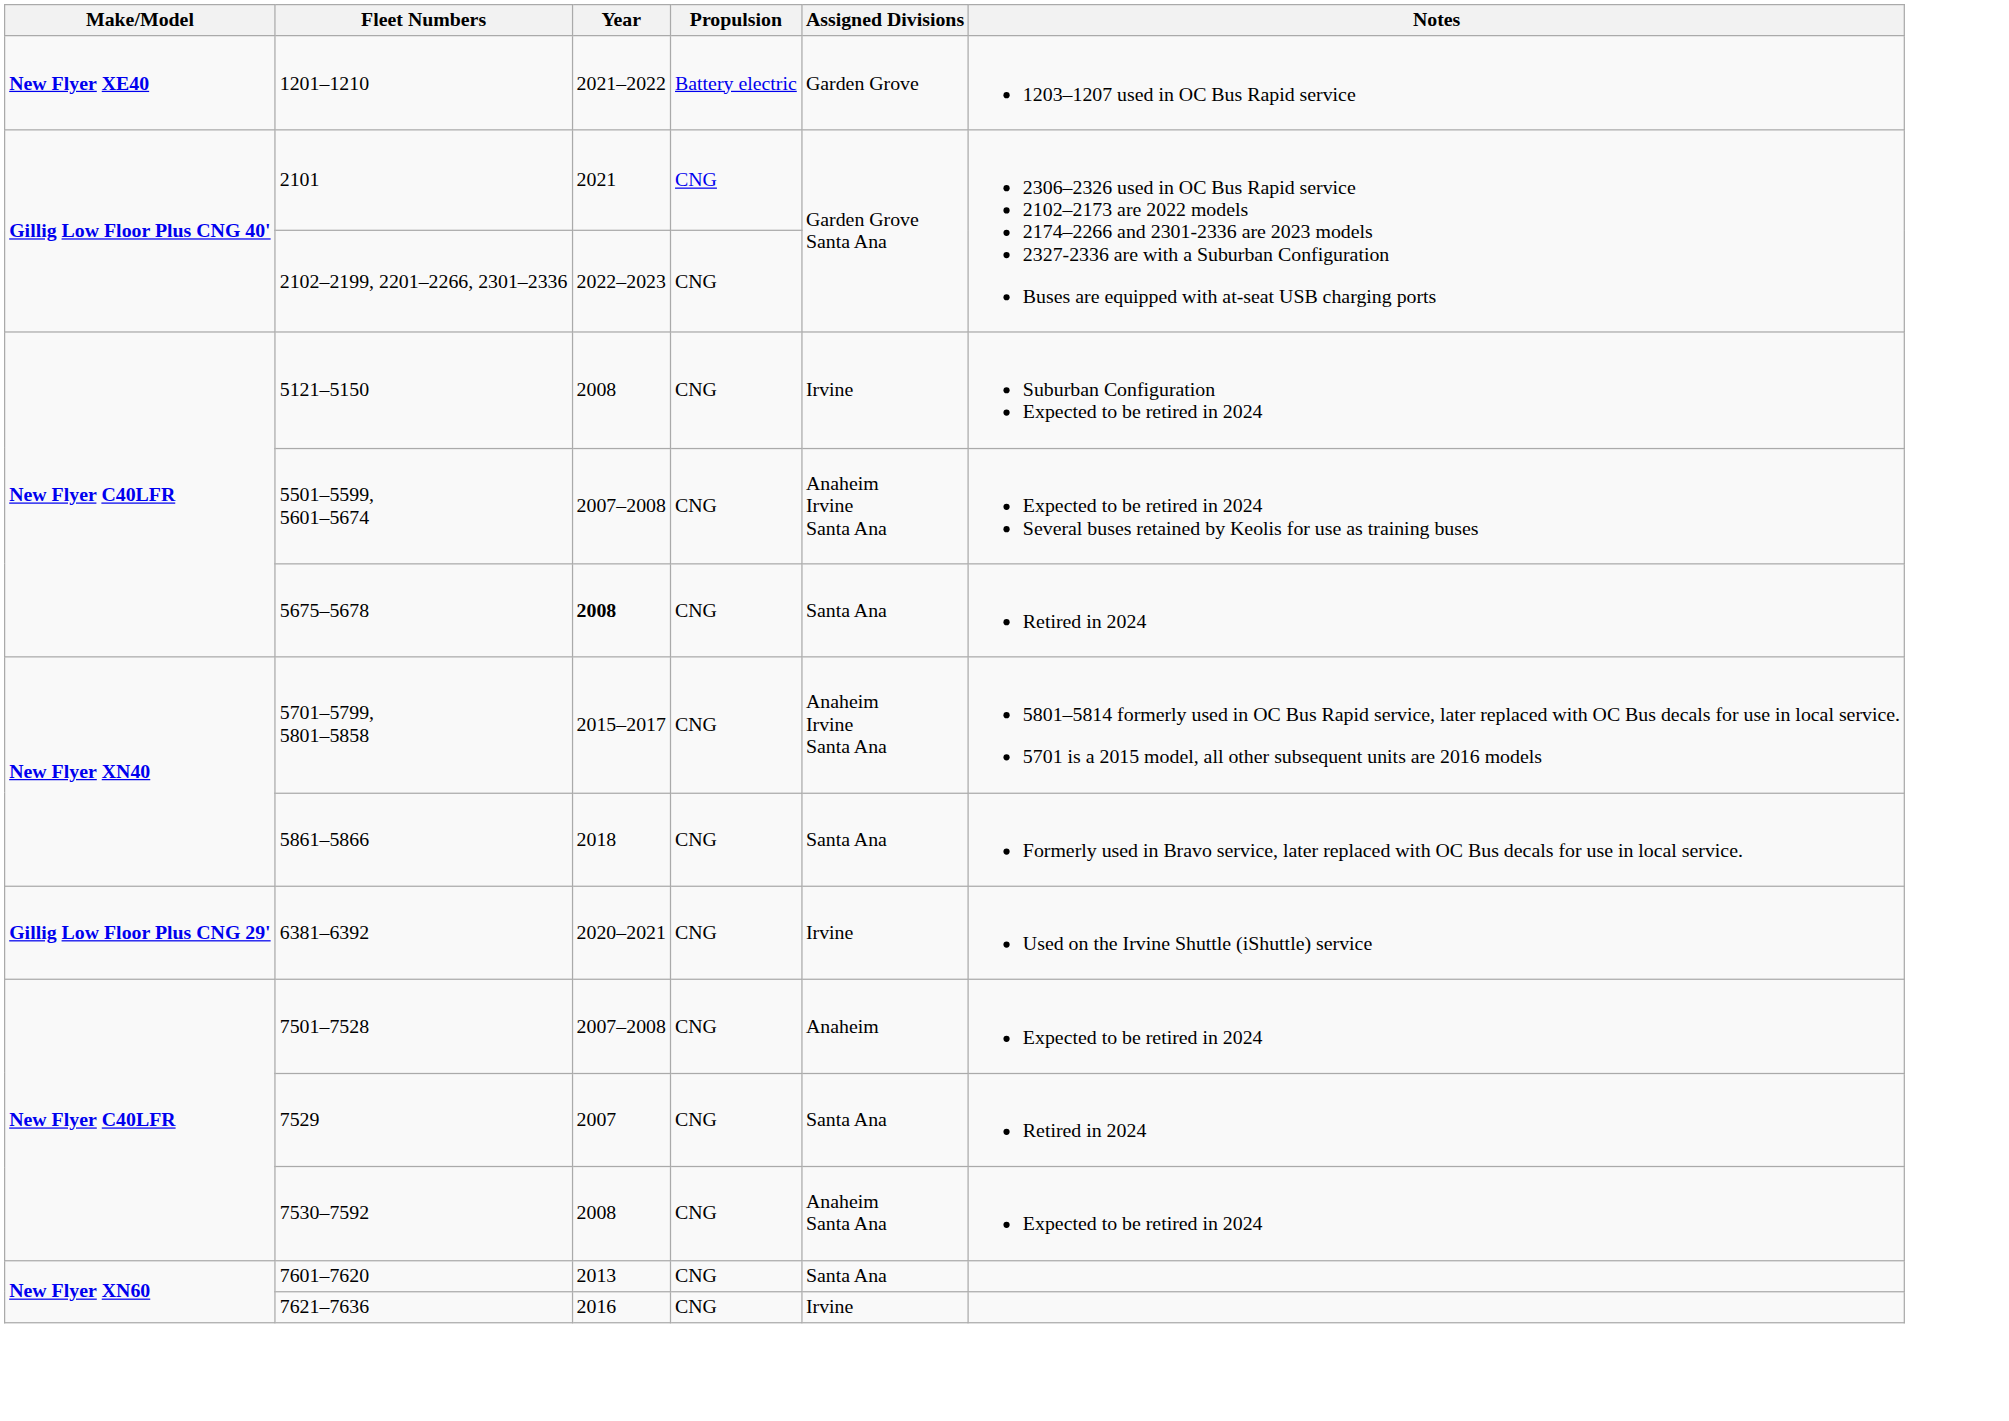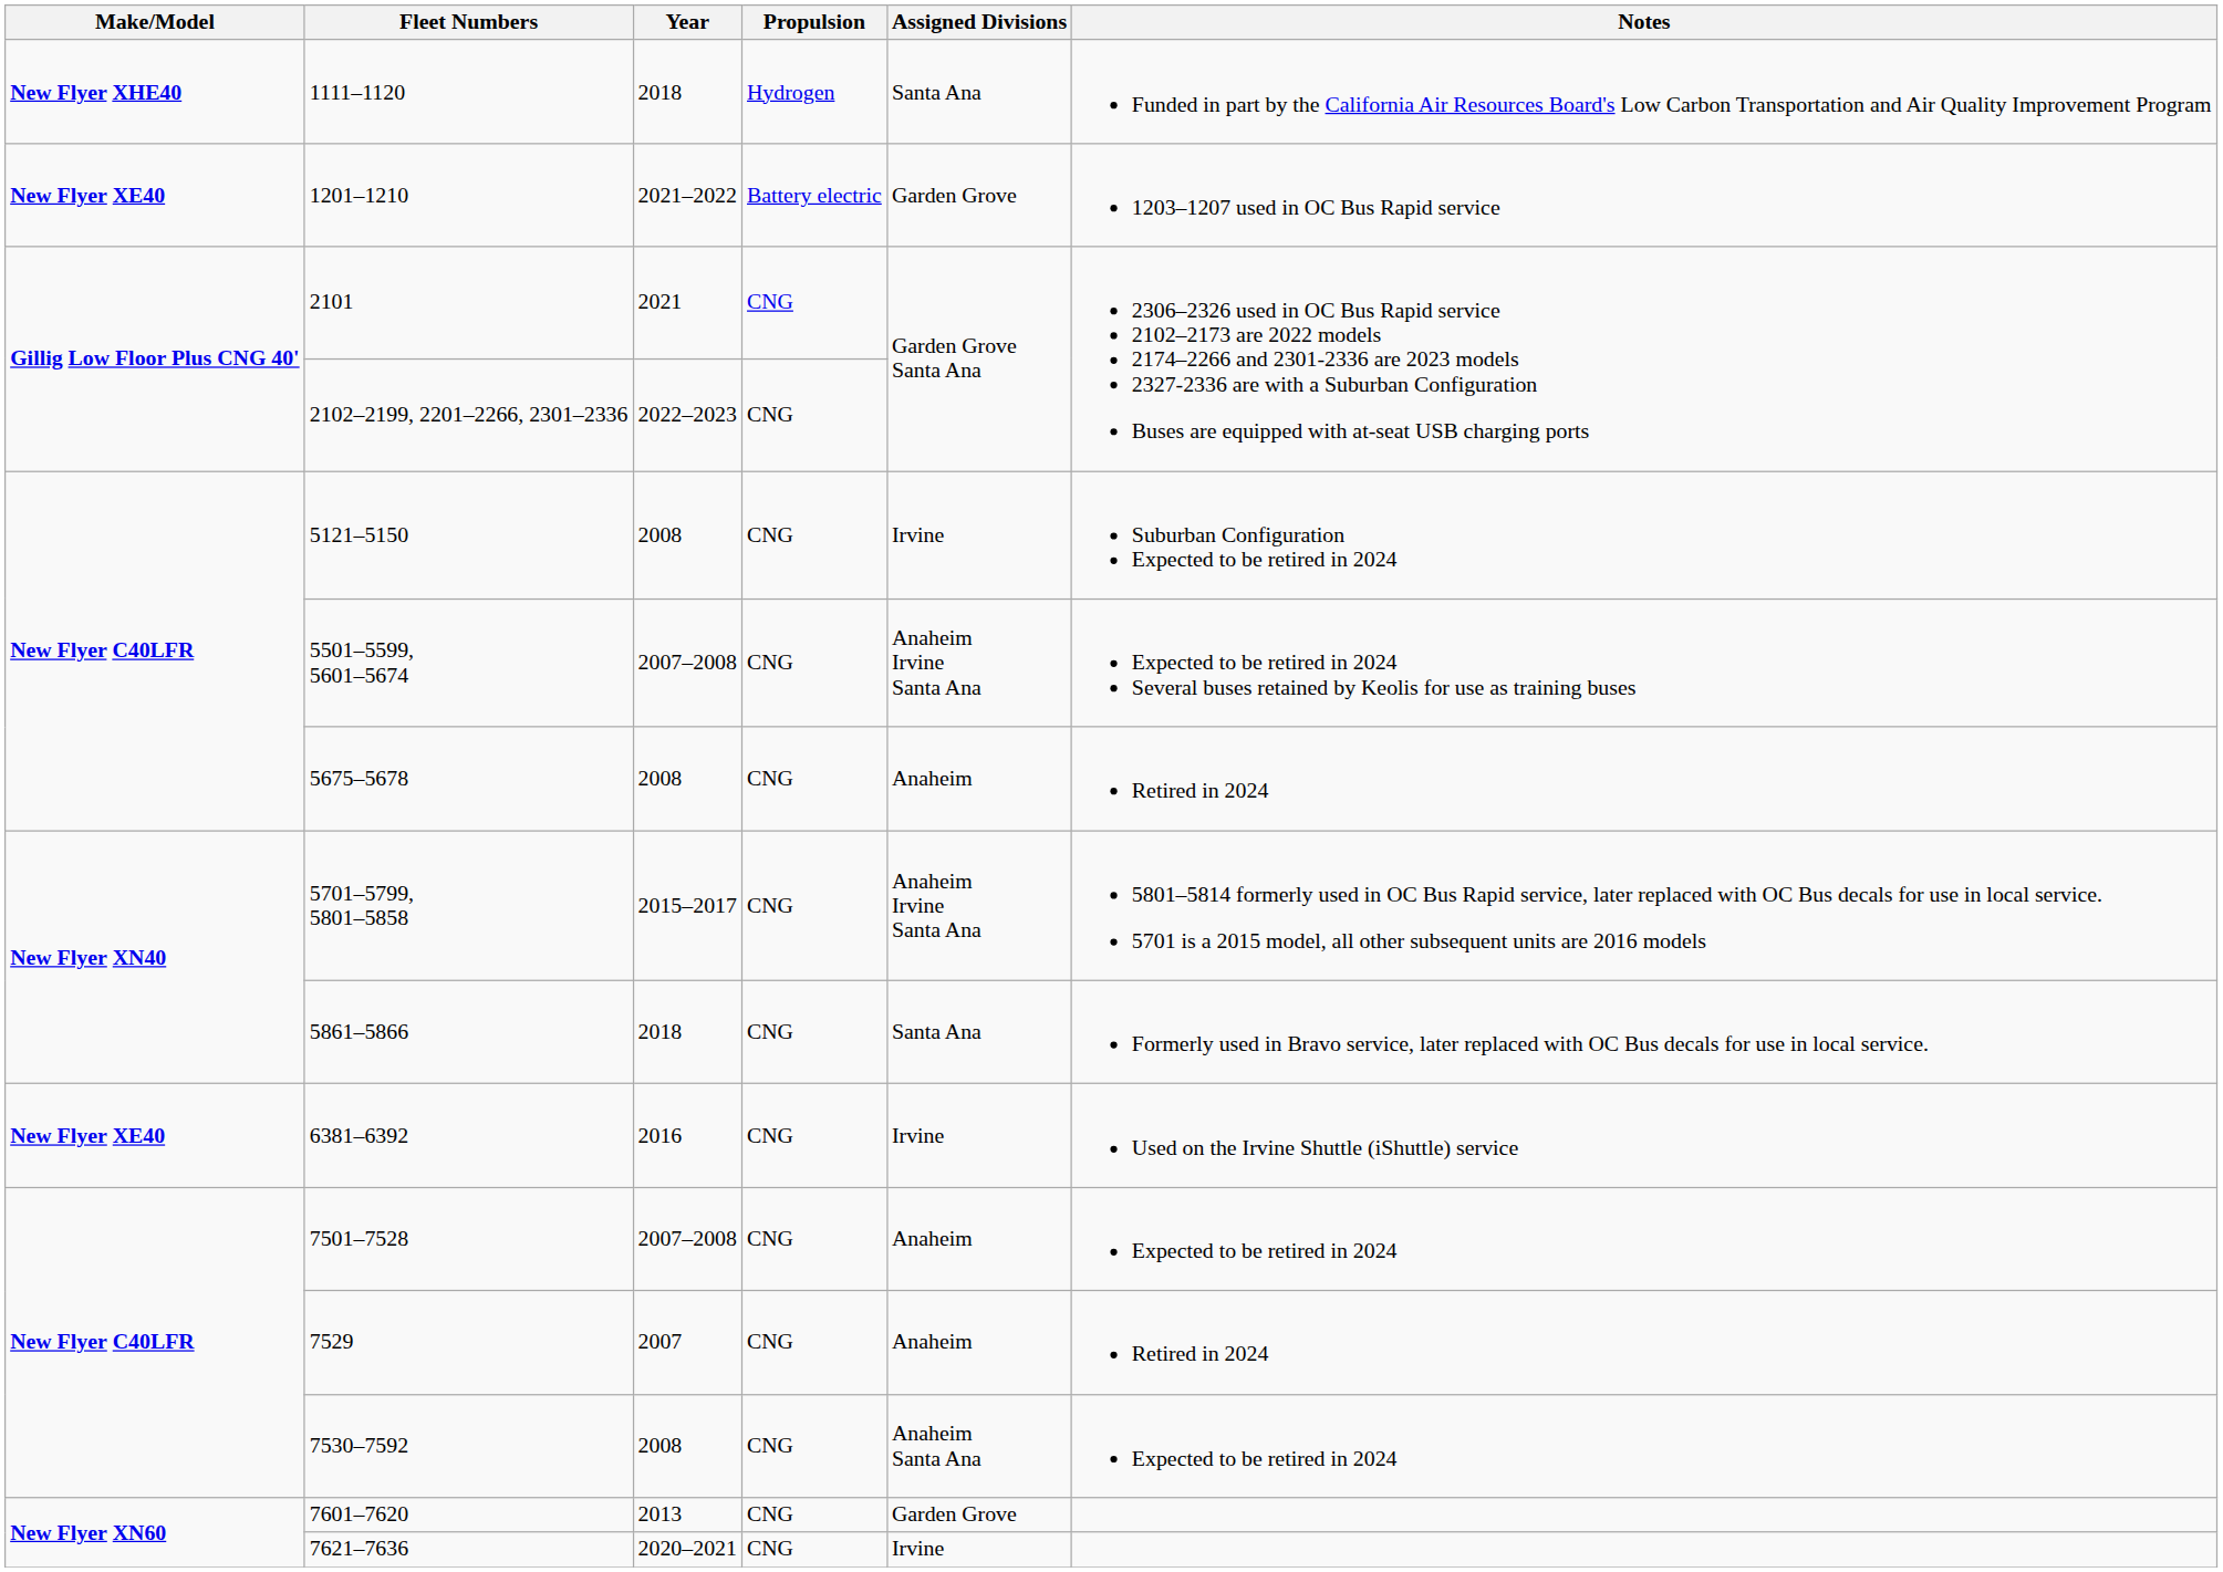+ row: New Flyer XHE40 | 1111–1120 | 2018 | Hydrogen | Santa Ana | Funded in part by the California Air Resources Board's Low Carbon Transportation and Air Quality Improvement Program
5675–5678 | Year: bold -> normal
5675–5678 | Assigned Divisions: Santa Ana -> Anaheim
6381–6392 | Make/Model: Gillig Low Floor Plus CNG 29' -> New Flyer XE40
6381–6392 | Year: 2020–2021 -> 2016
7529 | Assigned Divisions: Santa Ana -> Anaheim
7601–7620 | Assigned Divisions: Santa Ana -> Garden Grove
7621–7636 | Year: 2016 -> 2020–2021
